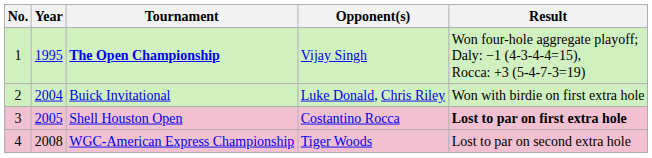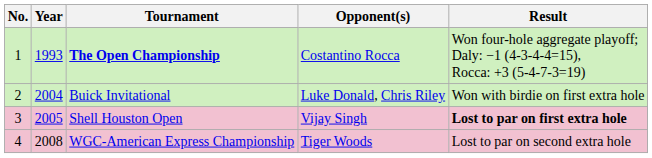The Open Championship | Year: 1995 -> 1993
The Open Championship | Opponent(s): Vijay Singh -> Costantino Rocca
Shell Houston Open | Opponent(s): Costantino Rocca -> Vijay Singh
